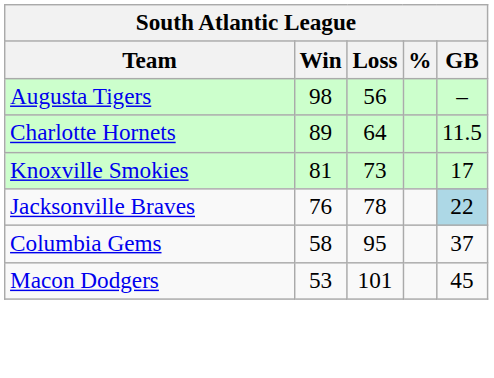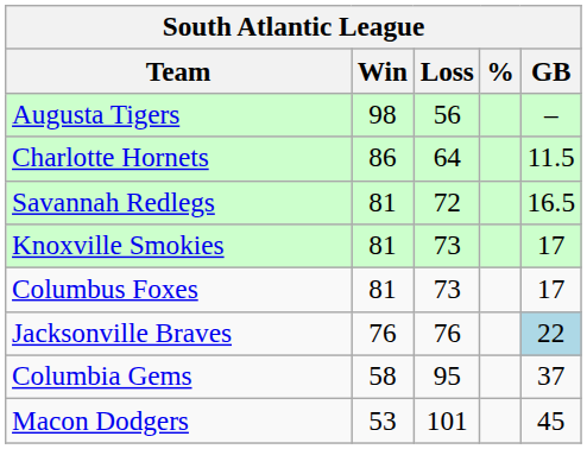Charlotte Hornets | Win: 89 -> 86
+ row: Savannah Redlegs | 81 | 72 | 16.5
+ row: Columbus Foxes | 81 | 73 | 17
Jacksonville Braves | Loss: 78 -> 76
